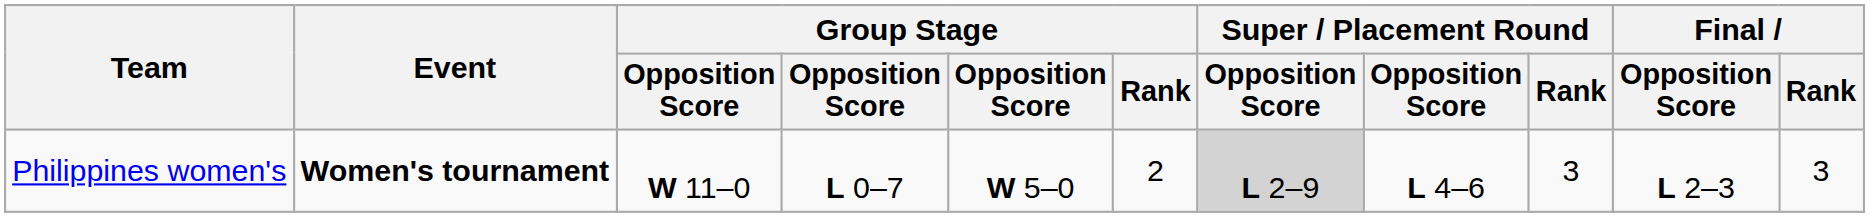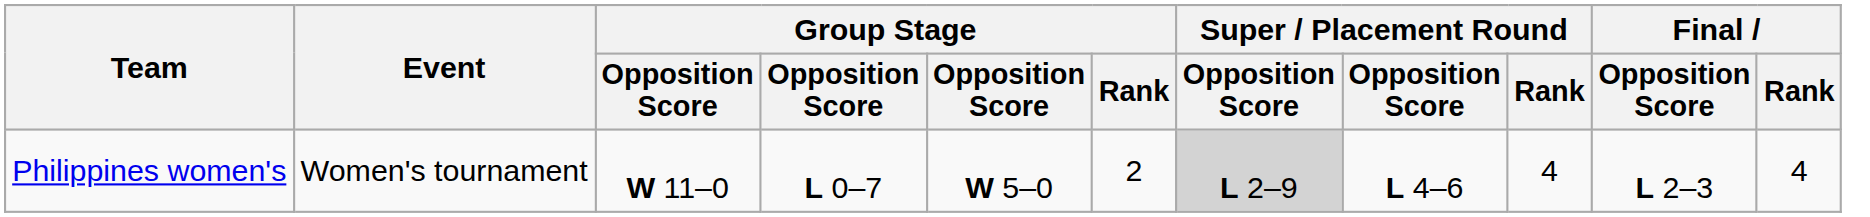Philippines women's | Event: bold -> normal
Philippines women's | Super / Placement Round / Rank: 3 -> 4
Philippines women's | Final / Rank: 3 -> 4
